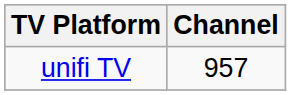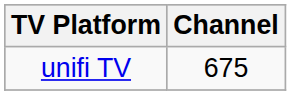unifi TV | Channel: 957 -> 675
